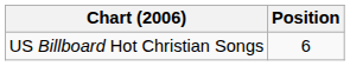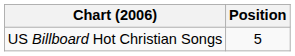US Billboard Hot Christian Songs | Position: 6 -> 5
